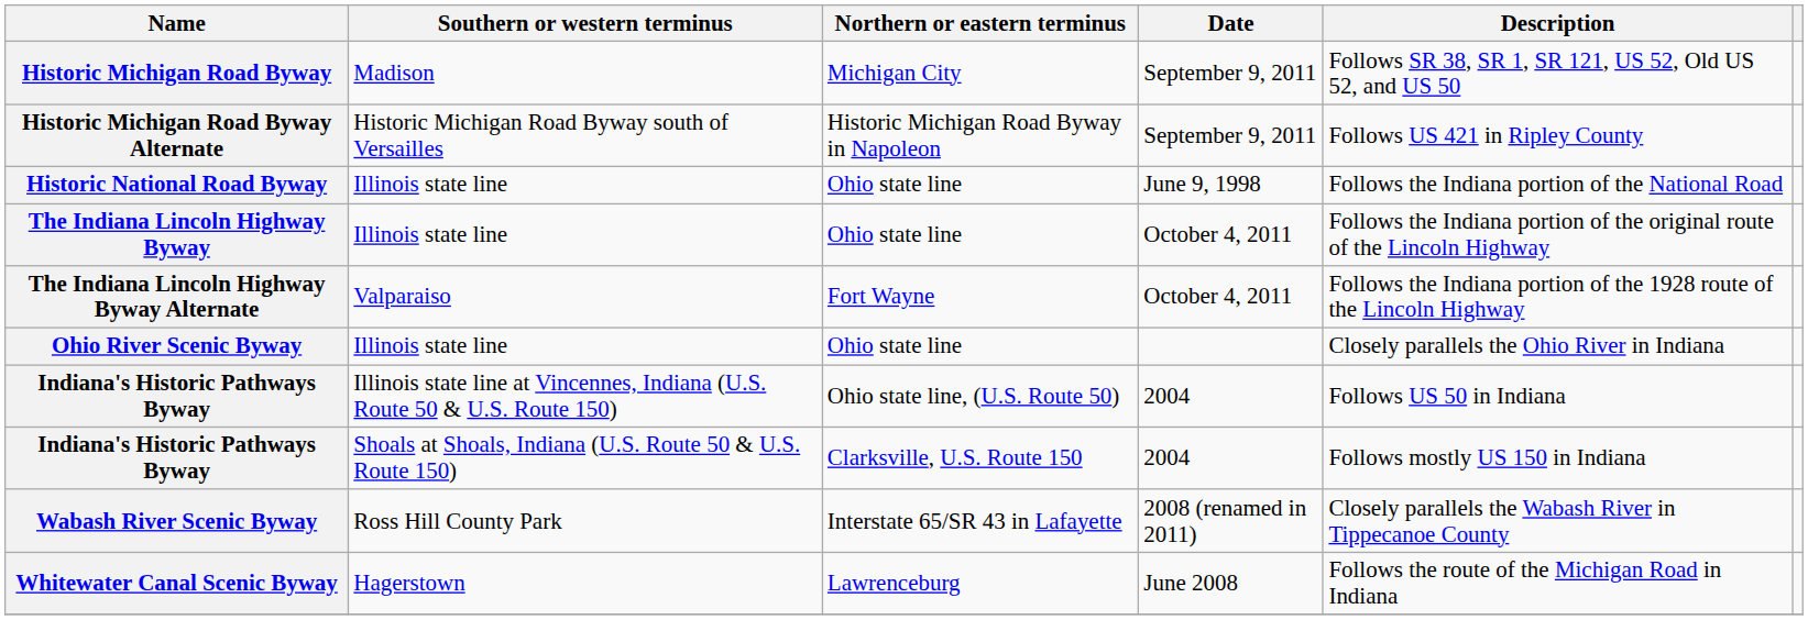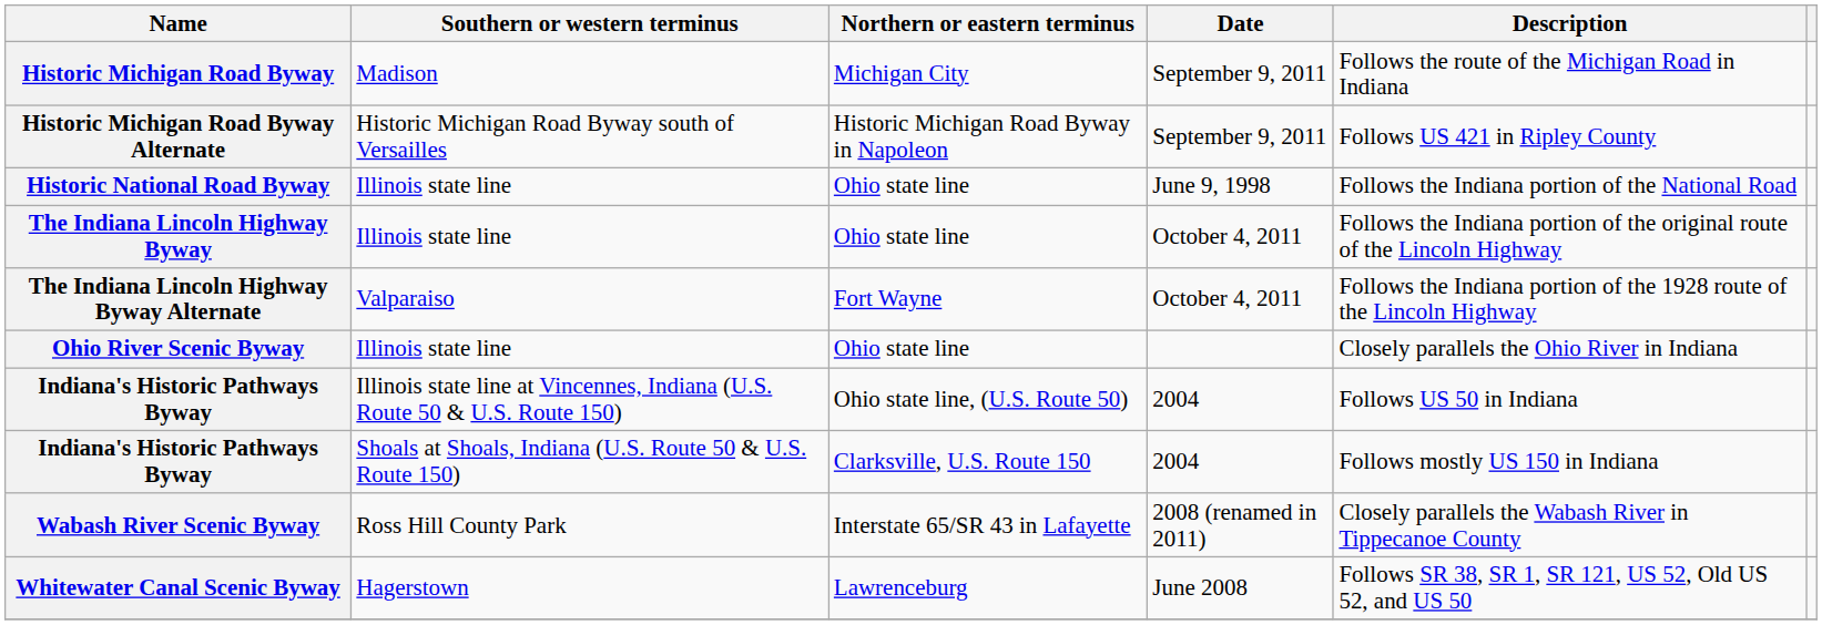Historic Michigan Road Byway | Description: Follows SR 38, SR 1, SR 121, US 52, Old US 52, and US 50 -> Follows the route of the Michigan Road in Indiana
Whitewater Canal Scenic Byway | Description: Follows the route of the Michigan Road in Indiana -> Follows SR 38, SR 1, SR 121, US 52, Old US 52, and US 50
